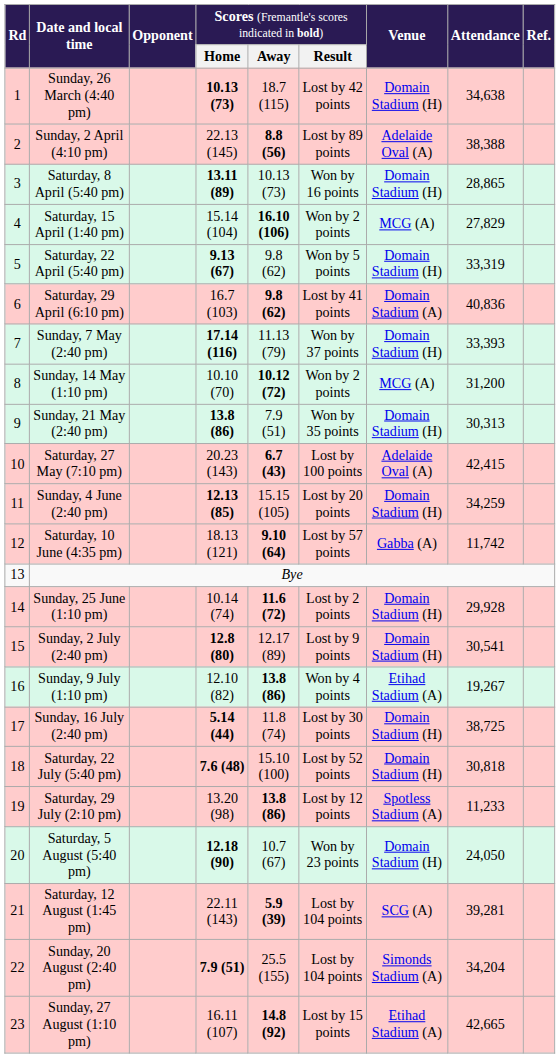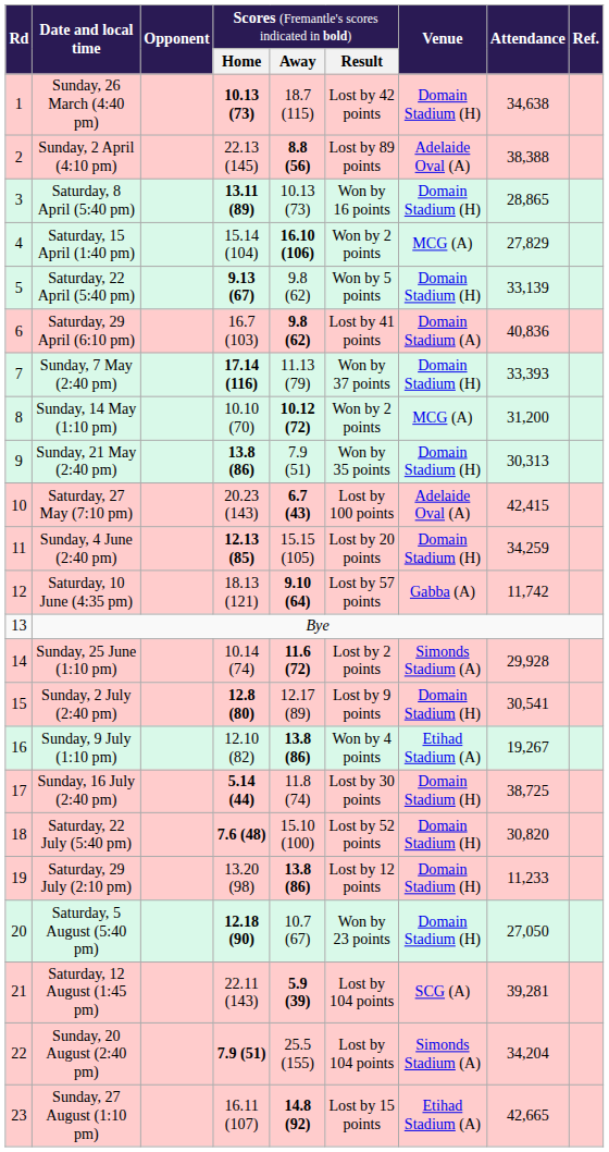Saturday, 22 April (5:40 pm) | column 8: 33,319 -> 33,139
Sunday, 25 June (1:10 pm) | column 7: Domain Stadium (H) -> Simonds Stadium (A)
Saturday, 22 July (5:40 pm) | column 8: 30,818 -> 30,820
Saturday, 29 July (2:10 pm) | column 7: Spotless Stadium (A) -> Domain Stadium (H)
Saturday, 5 August (5:40 pm) | column 8: 24,050 -> 27,050
